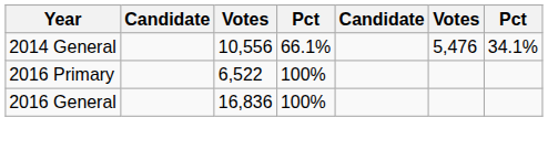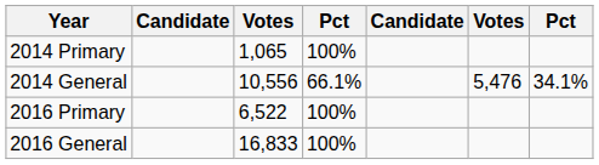+ row: 2014 Primary | 1,065 | 100%
2016 General | column 3: 16,836 -> 16,833
